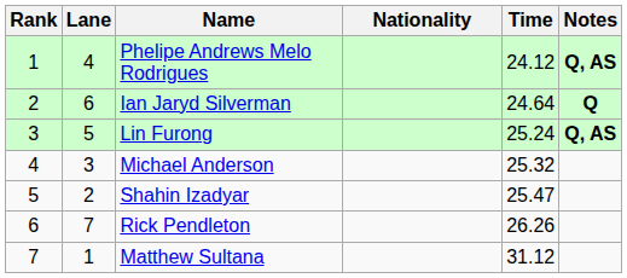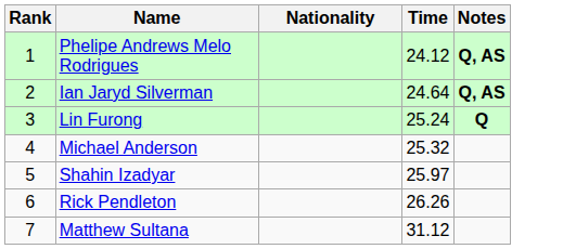- column: Lane | 4 | 6 | 5 | 3 | 2 | 7 | 1
Ian Jaryd Silverman | Notes: Q -> Q, AS
Lin Furong | Notes: Q, AS -> Q
Shahin Izadyar | Time: 25.47 -> 25.97
